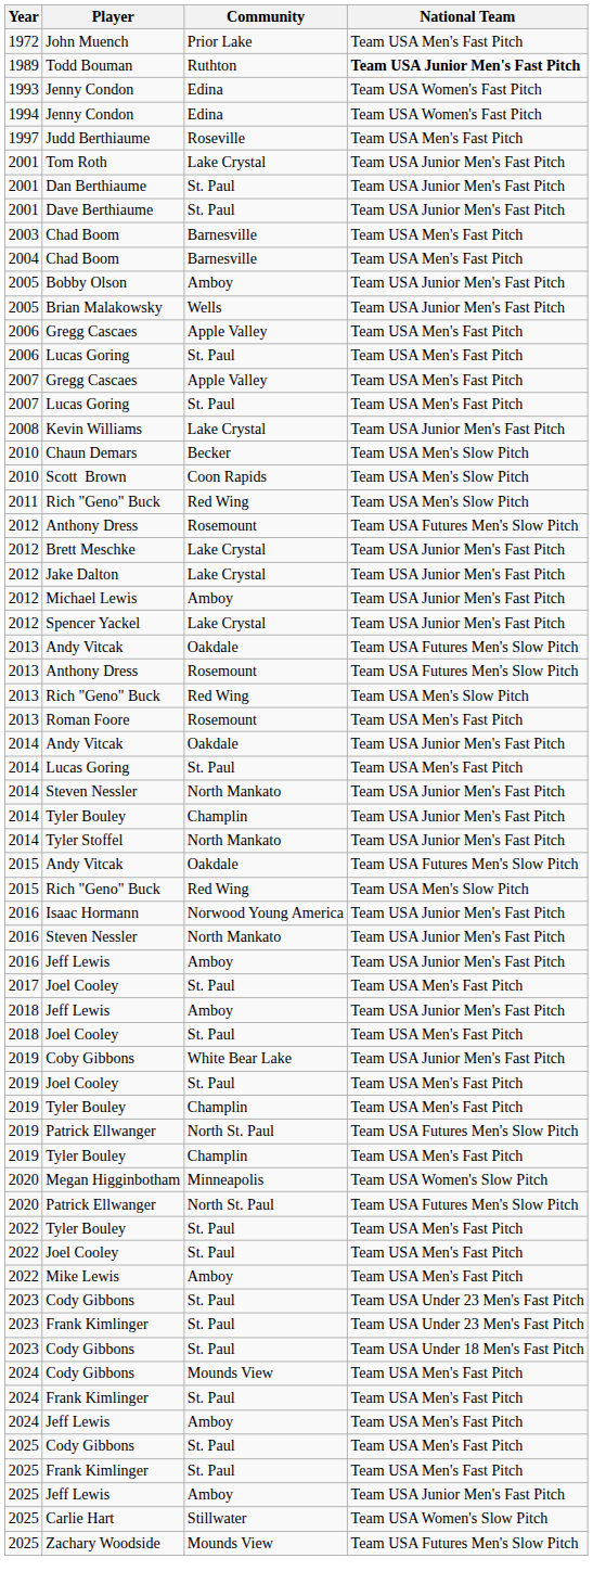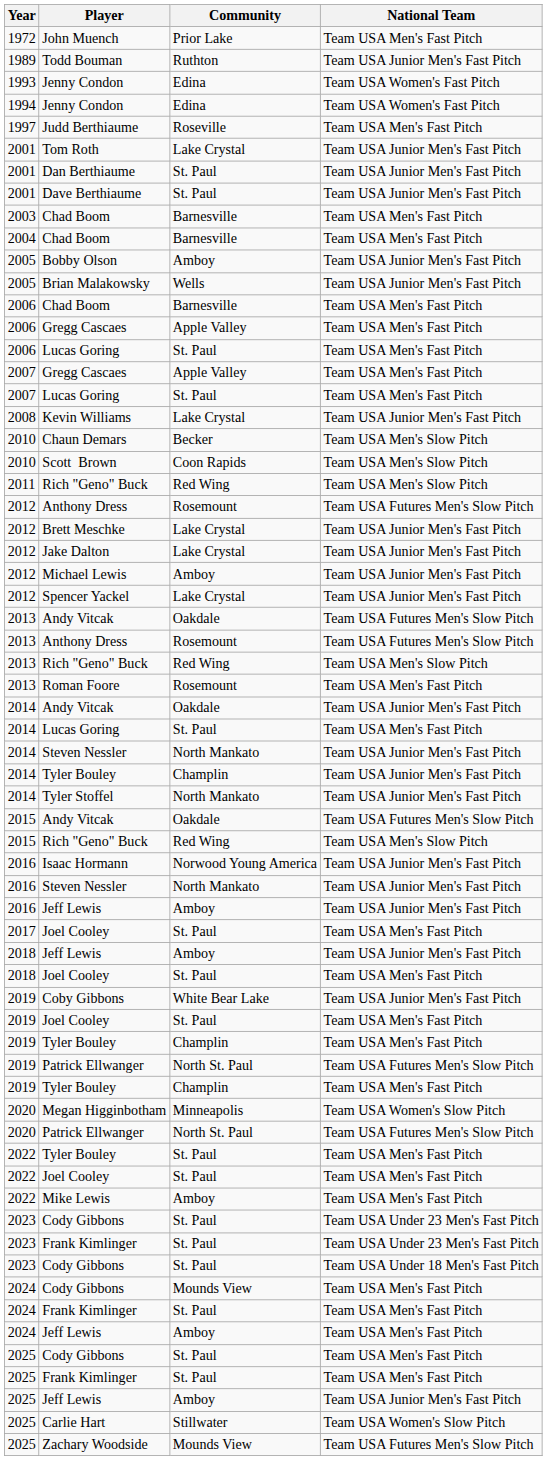Todd Bouman | National Team: bold -> normal
+ row: 2006 | Chad Boom | Barnesville | Team USA Men's Fast Pitch
